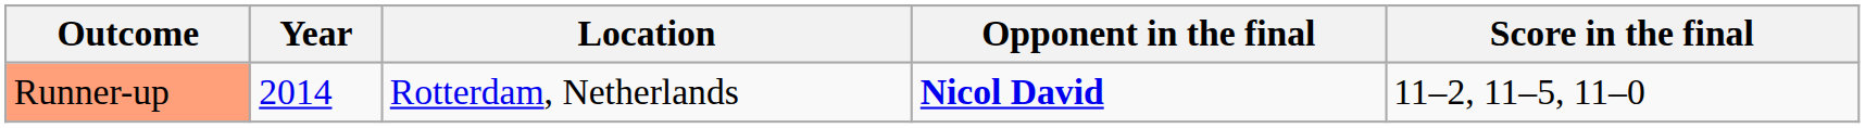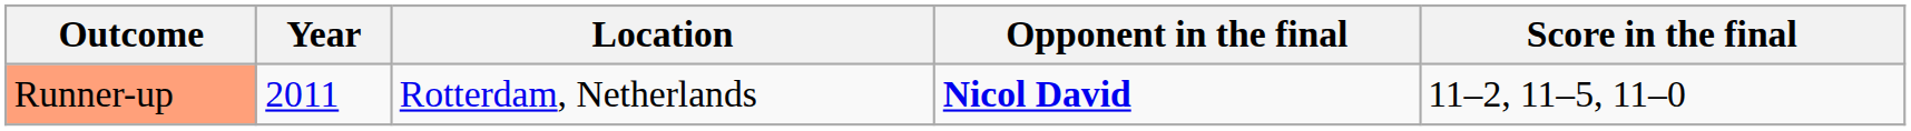Runner-up | Year: 2014 -> 2011
